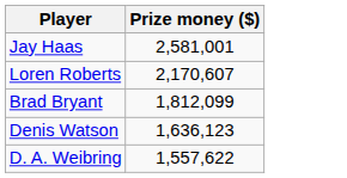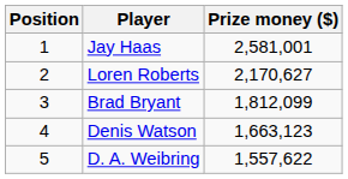+ column: Position | 1 | 2 | 3 | 4 | 5
Loren Roberts | Prize money ($): 2,170,607 -> 2,170,627
Denis Watson | Prize money ($): 1,636,123 -> 1,663,123
